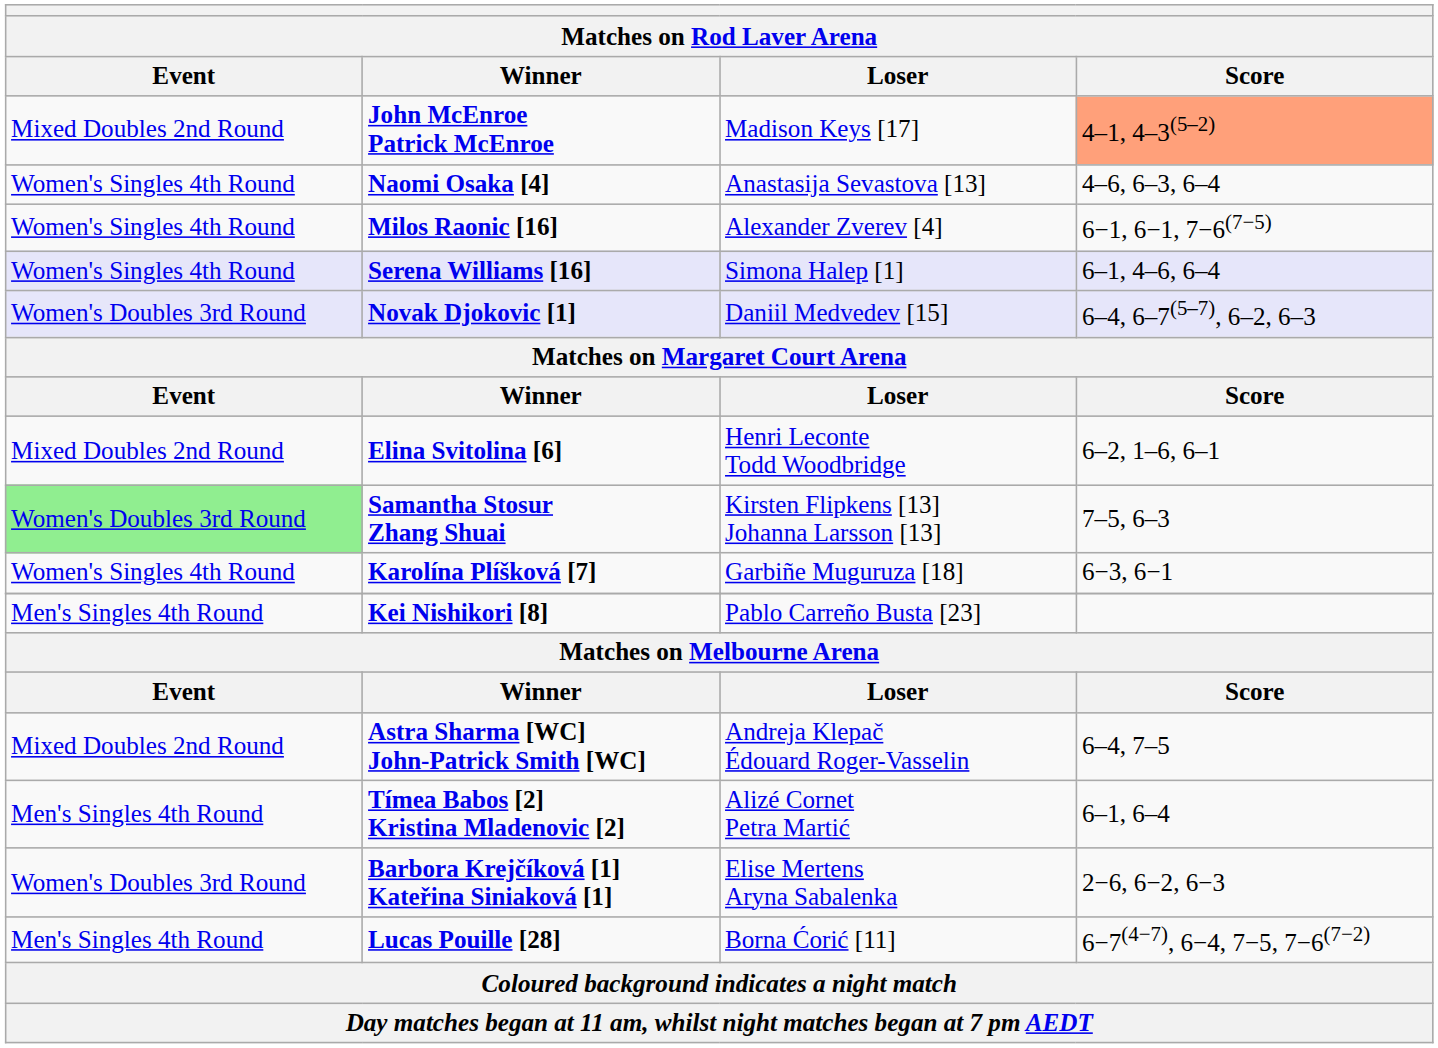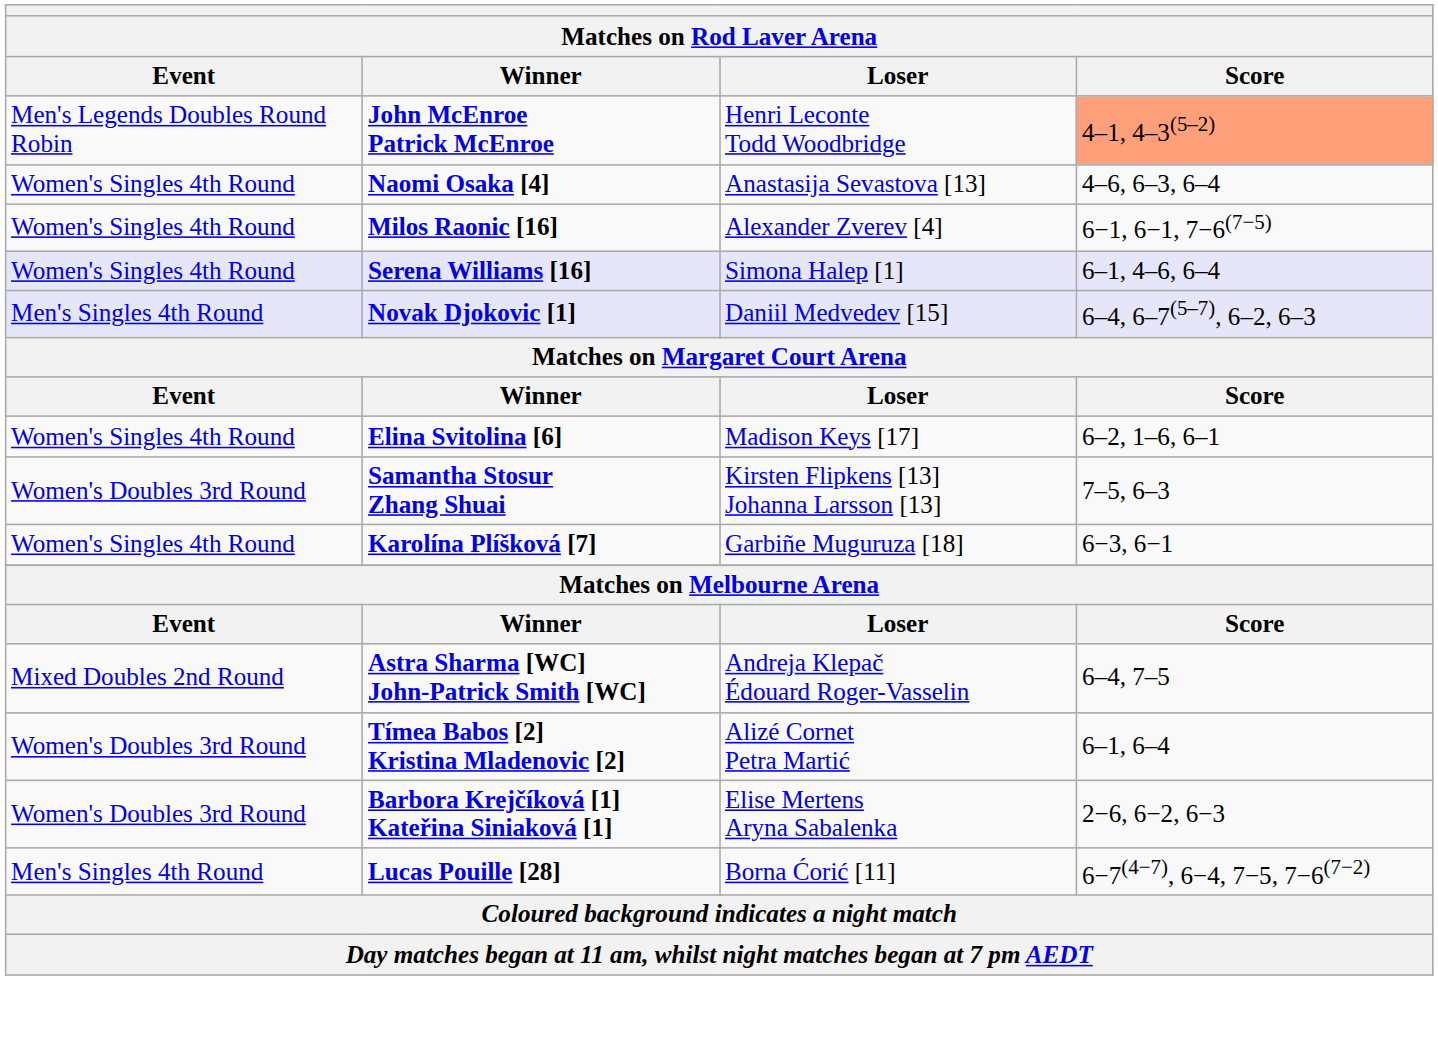John McEnroe Patrick McEnroe | Event: Mixed Doubles 2nd Round -> Men's Legends Doubles Round Robin
John McEnroe Patrick McEnroe | Loser: Madison Keys [17] -> Henri Leconte Todd Woodbridge
Novak Djokovic [1] | Event: Women's Doubles 3rd Round -> Men's Singles 4th Round
Elina Svitolina [6] | Event: Mixed Doubles 2nd Round -> Women's Singles 4th Round
Elina Svitolina [6] | Loser: Henri Leconte Todd Woodbridge -> Madison Keys [17]
Samantha Stosur Zhang Shuai | Event: lightgreen background -> no background
- row: Men's Singles 4th Round | Kei Nishikori [8] | Pablo Carreño Busta [23]
Tímea Babos [2] Kristina Mladenovic [2] | Event: Men's Singles 4th Round -> Women's Doubles 3rd Round
